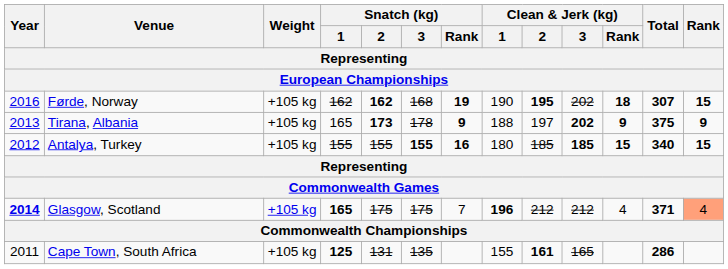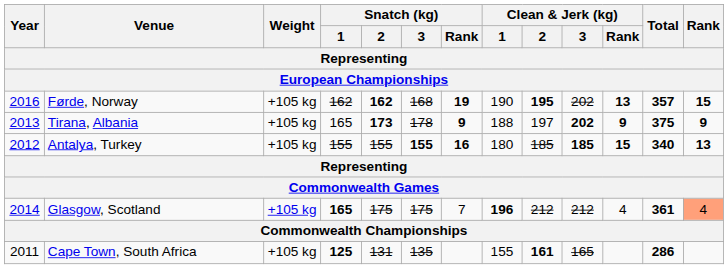Førde, Norway | Clean & Jerk (kg) / Rank: 18 -> 13
Førde, Norway | Total: 307 -> 357
Antalya, Turkey | Rank: 15 -> 13
Glasgow, Scotland | Year: bold -> normal
Glasgow, Scotland | Total: 371 -> 361
